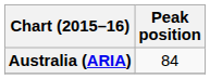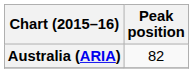Australia (ARIA) | Peak position: 84 -> 82
